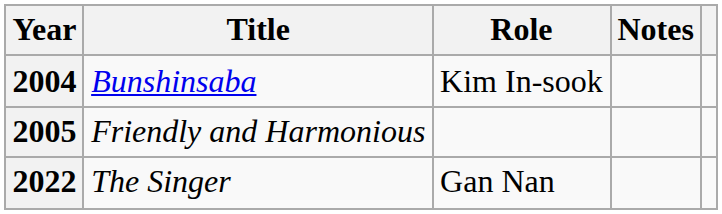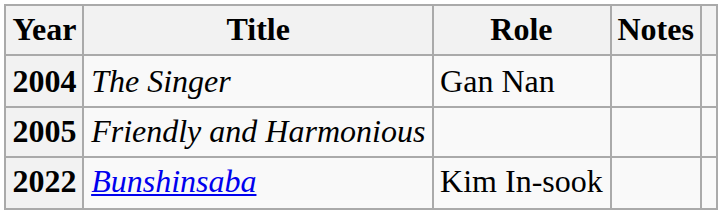2004 | Title: Bunshinsaba -> The Singer
2004 | Role: Kim In-sook -> Gan Nan
2022 | Title: The Singer -> Bunshinsaba
2022 | Role: Gan Nan -> Kim In-sook
